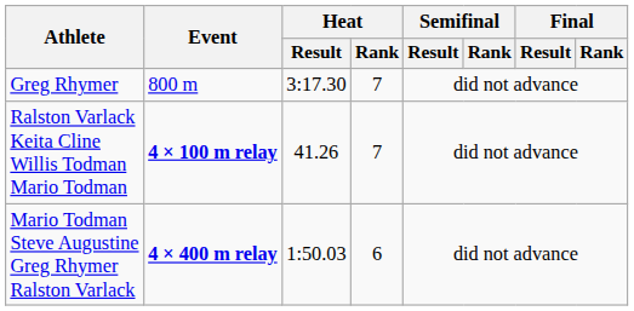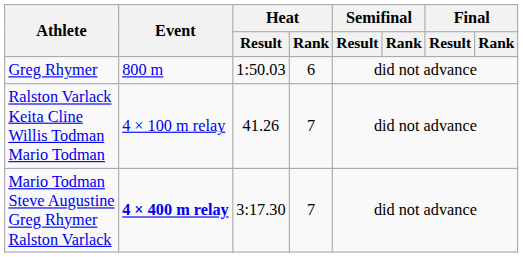Greg Rhymer | Heat / Result: 3:17.30 -> 1:50.03
Greg Rhymer | Heat / Rank: 7 -> 6
Ralston Varlack Keita Cline Willis Todman Mario Todman | Event: bold -> normal
Mario Todman Steve Augustine Greg Rhymer Ralston Varlack | Heat / Result: 1:50.03 -> 3:17.30
Mario Todman Steve Augustine Greg Rhymer Ralston Varlack | Heat / Rank: 6 -> 7
